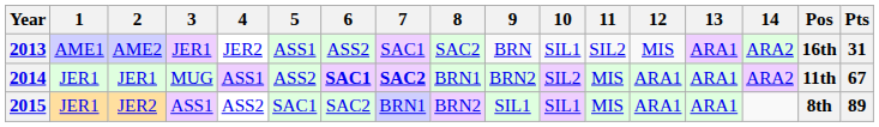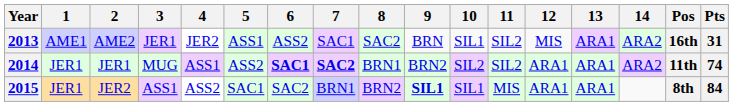2014 | 11: MIS -> SIL2
2014 | Pts: 67 -> 74
2015 | 9: normal -> bold
2015 | Pts: 89 -> 84
